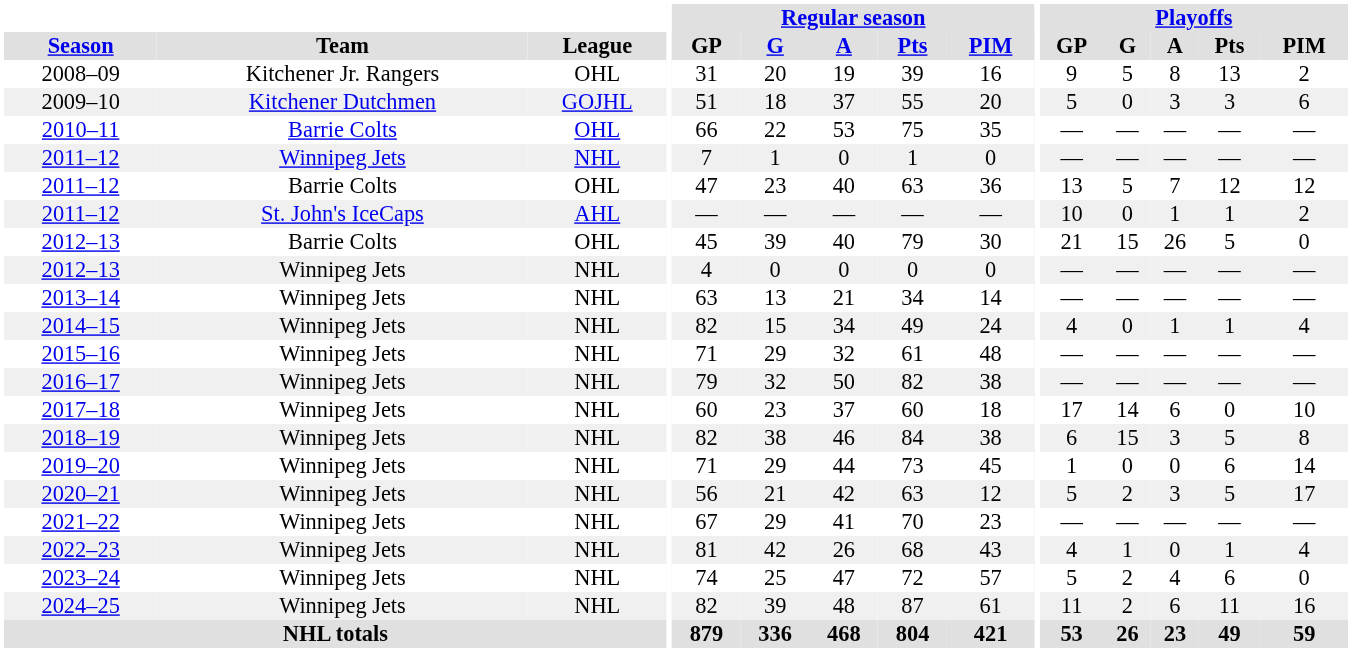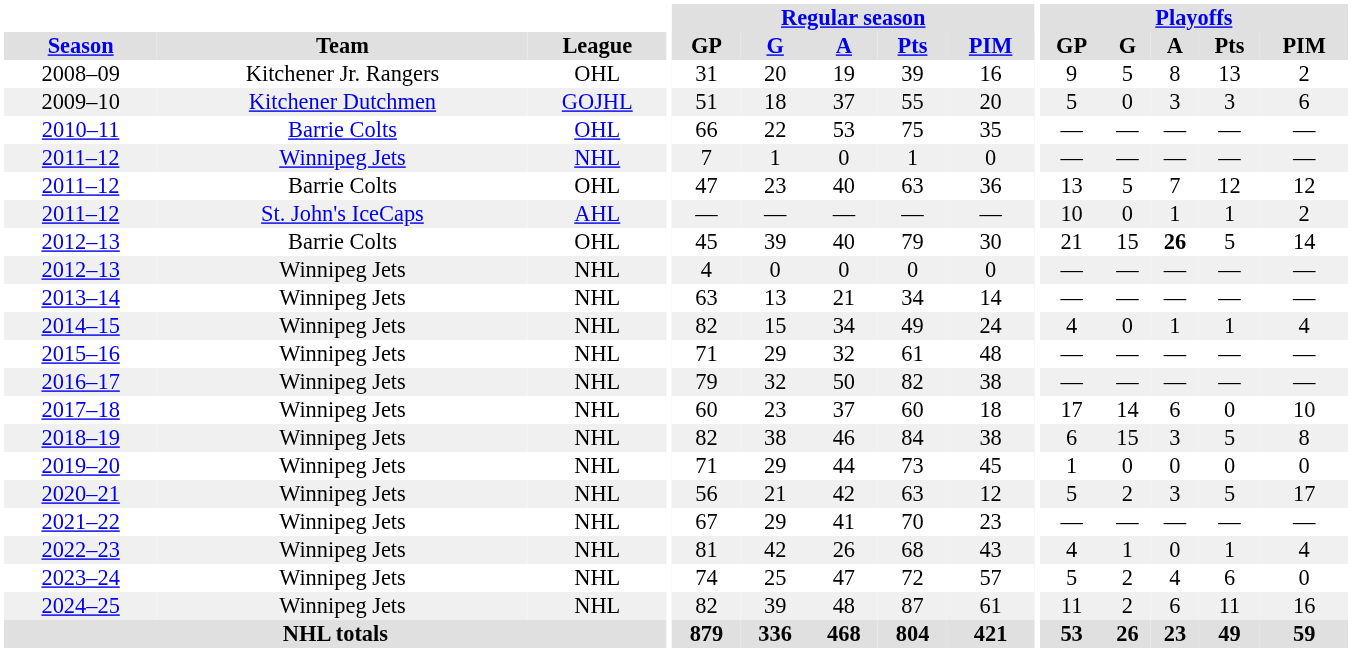2012–13 / Barrie Colts | Playoffs / A: normal -> bold
2012–13 / Barrie Colts | Playoffs / PIM: 0 -> 14
2019–20 | Playoffs / Pts: 6 -> 0
2019–20 | Playoffs / PIM: 14 -> 0
